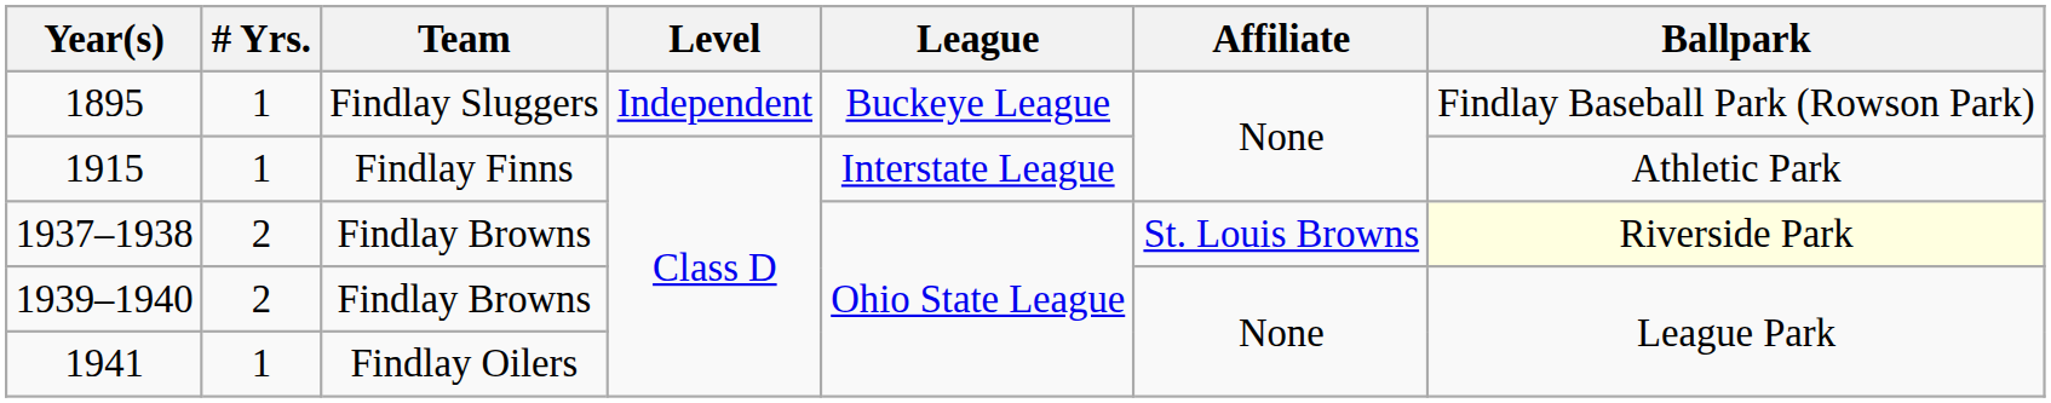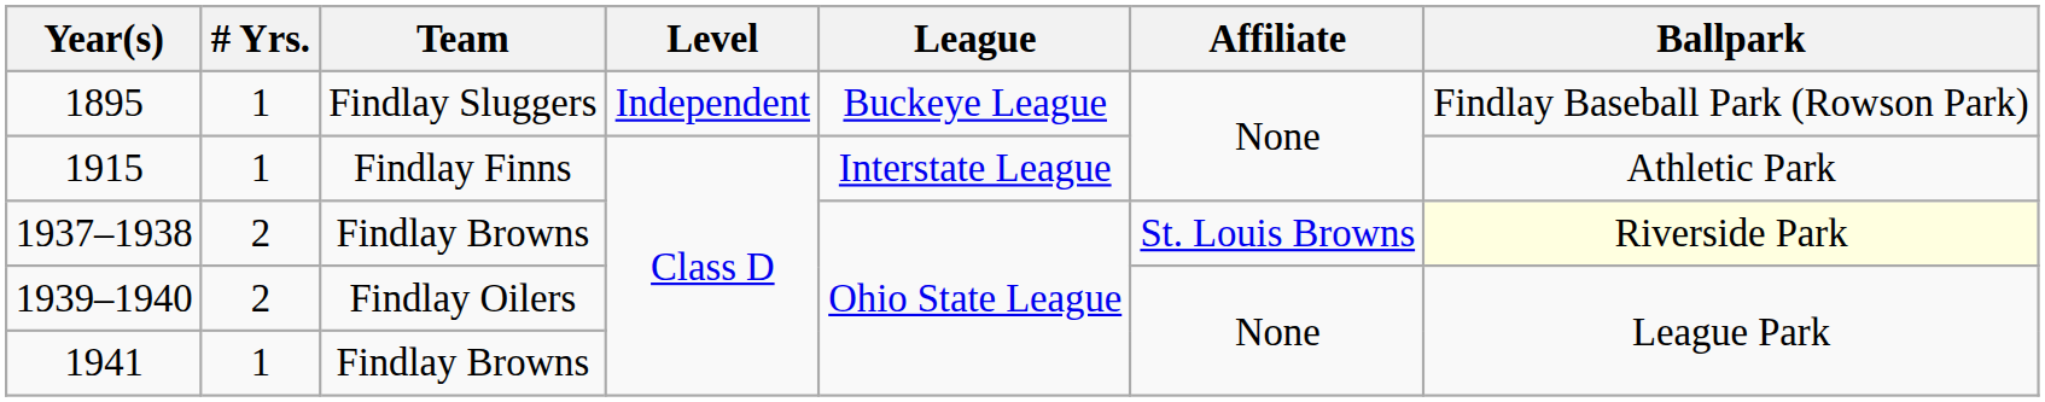1939–1940 | Team: Findlay Browns -> Findlay Oilers
1941 | Team: Findlay Oilers -> Findlay Browns
